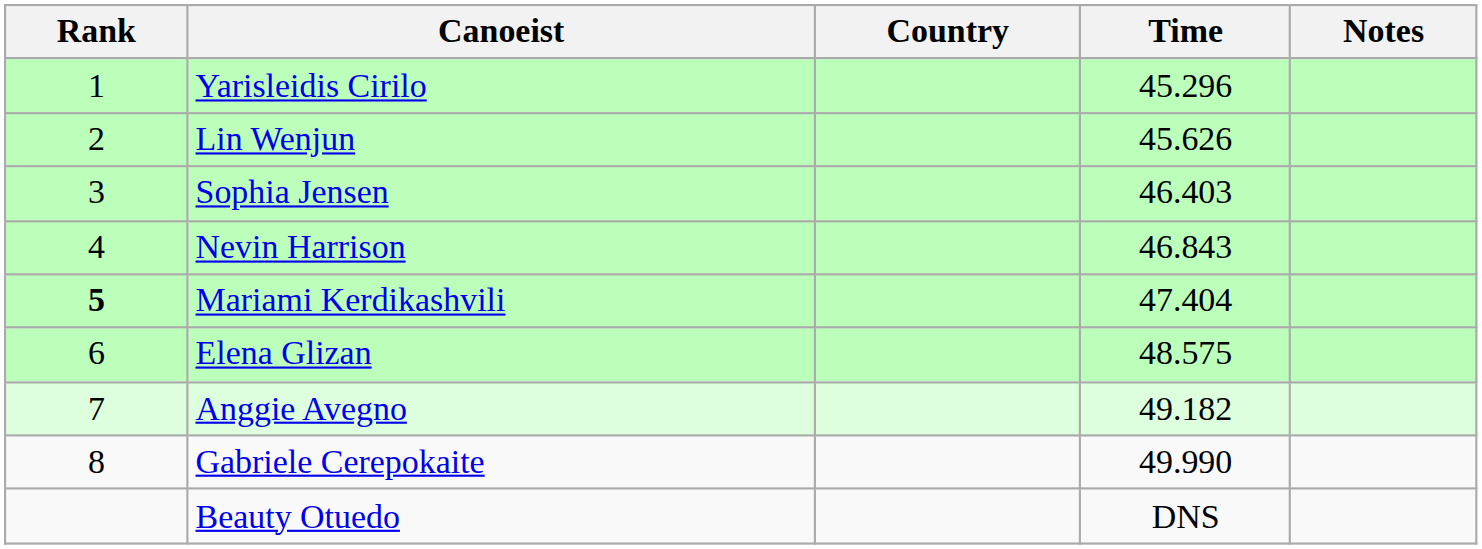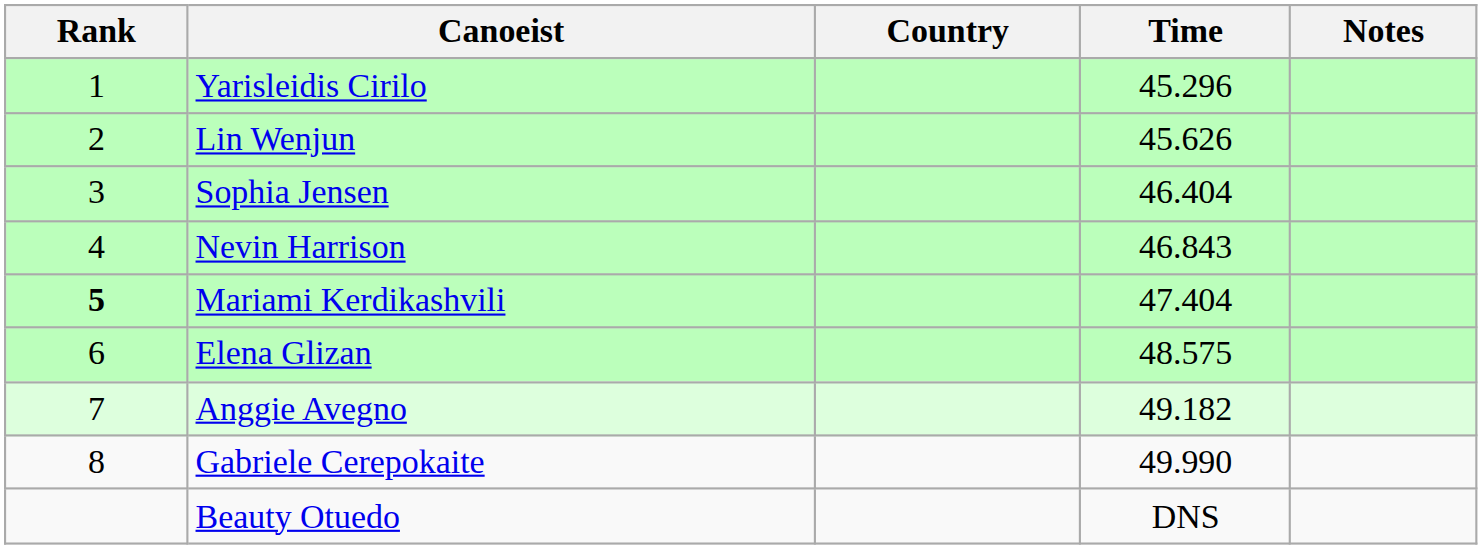Sophia Jensen | Time: 46.403 -> 46.404
